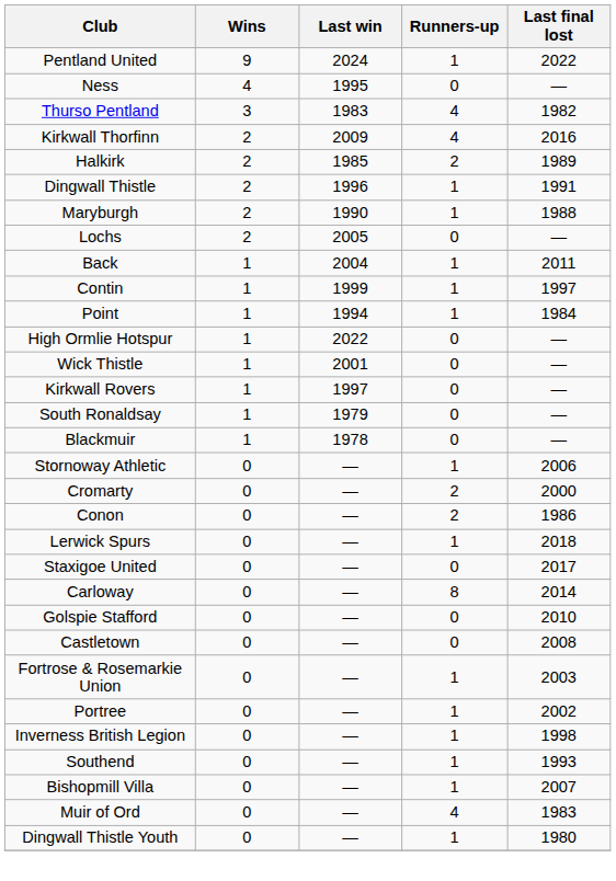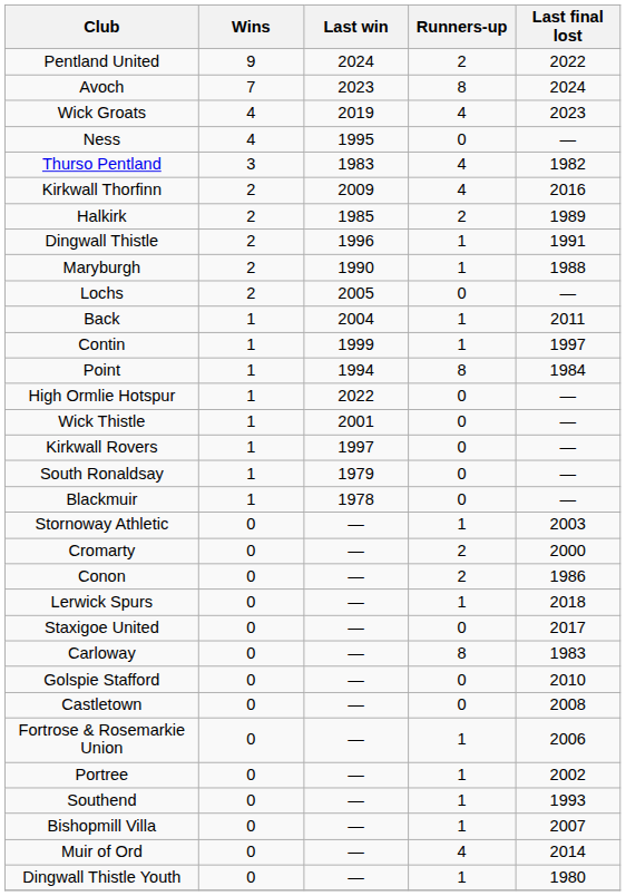Pentland United | Runners-up: 1 -> 2
+ row: Avoch | 7 | 2023 | 8 | 2024
+ row: Wick Groats | 4 | 2019 | 4 | 2023
Point | Runners-up: 1 -> 8
Stornoway Athletic | Last final lost: 2006 -> 2003
Carloway | Last final lost: 2014 -> 1983
Fortrose & Rosemarkie Union | Last final lost: 2003 -> 2006
- row: Inverness British Legion | 0 | — | 1 | 1998
Muir of Ord | Last final lost: 1983 -> 2014
